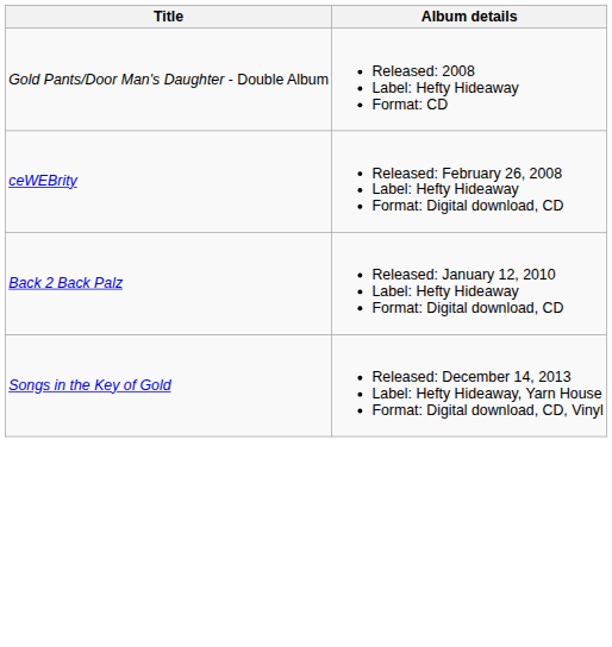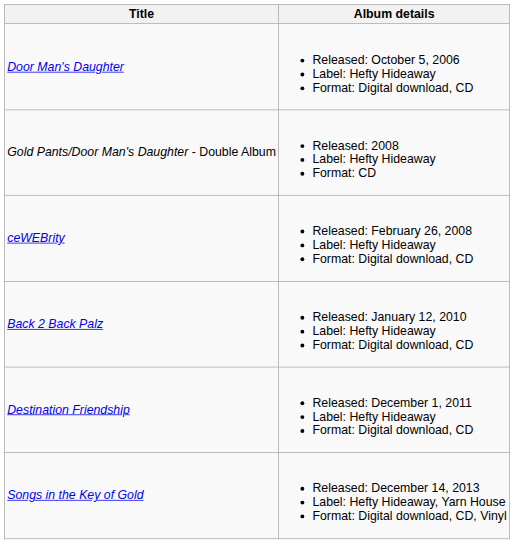+ row: Door Man's Daughter | Released: October 5, 2006 Label: Hefty Hideaway Format: Digital download, CD
+ row: Destination Friendship | Released: December 1, 2011 Label: Hefty Hideaway Format: Digital download, CD
